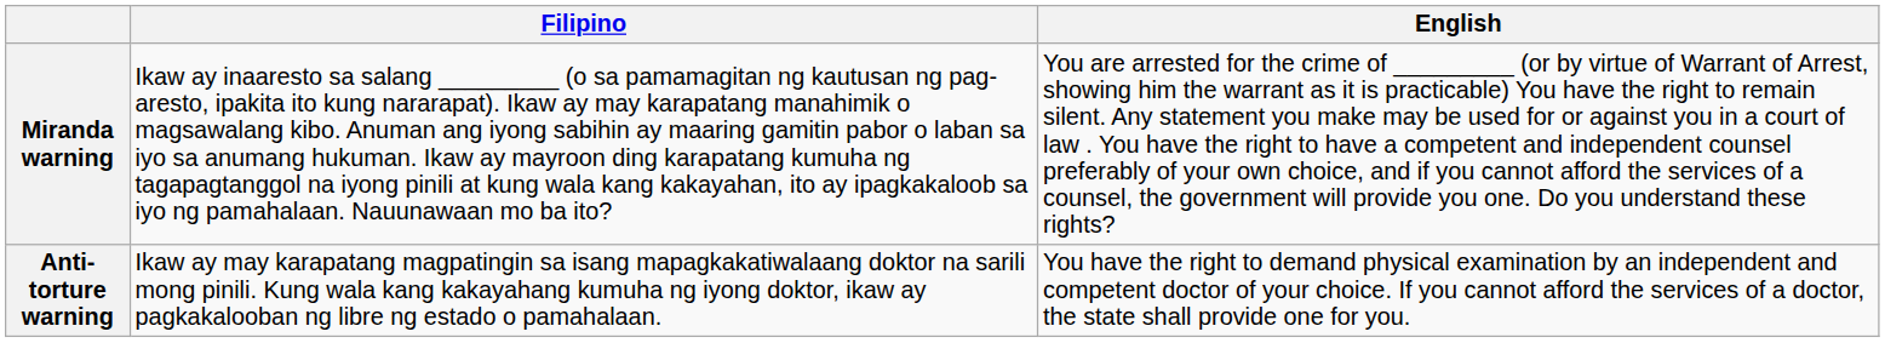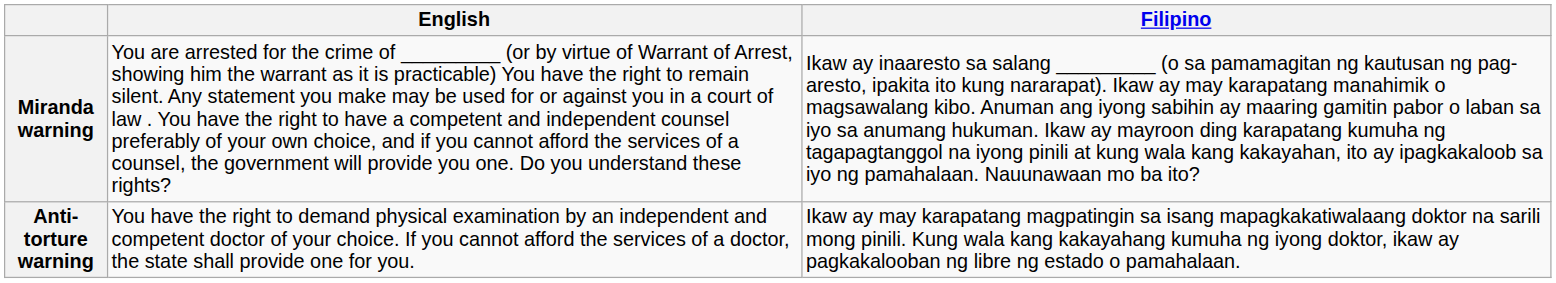columns swapped: English <-> Filipino
